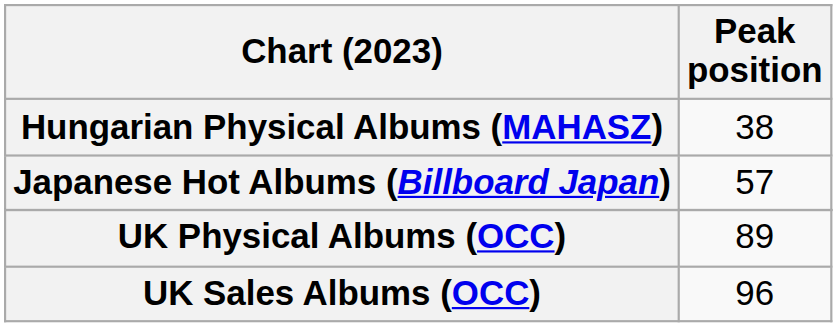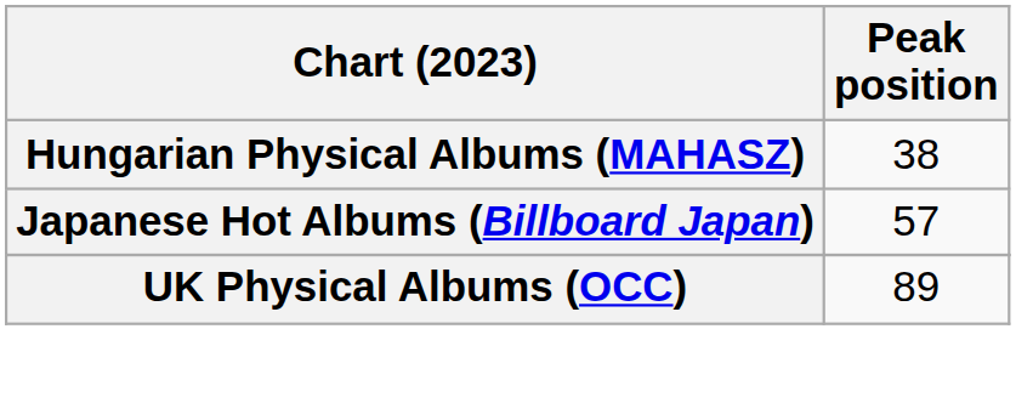- row: UK Sales Albums (OCC) | 96
